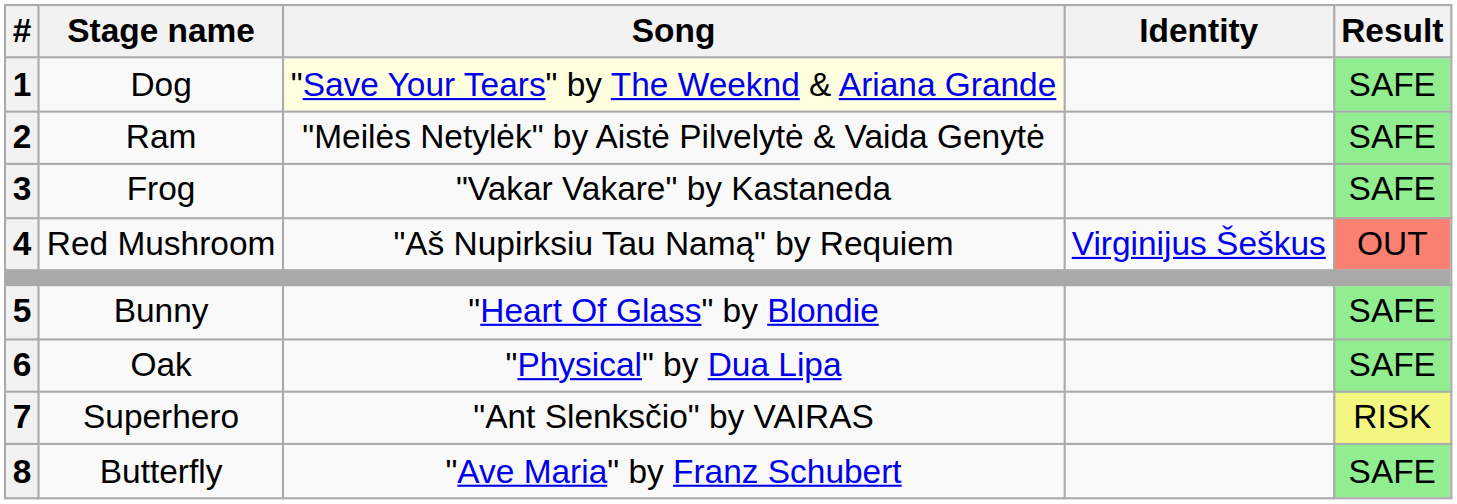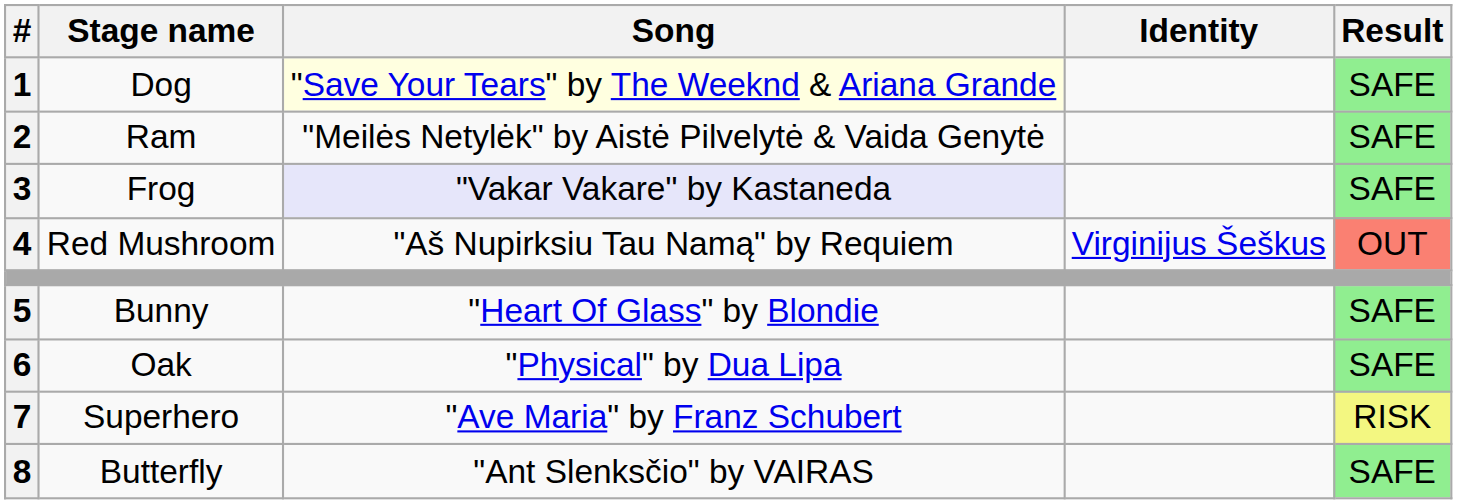Frog | Song: no background -> lavender background
Superhero | Song: "Ant Slenksčio" by VAIRAS -> "Ave Maria" by Franz Schubert
Butterfly | Song: "Ave Maria" by Franz Schubert -> "Ant Slenksčio" by VAIRAS
